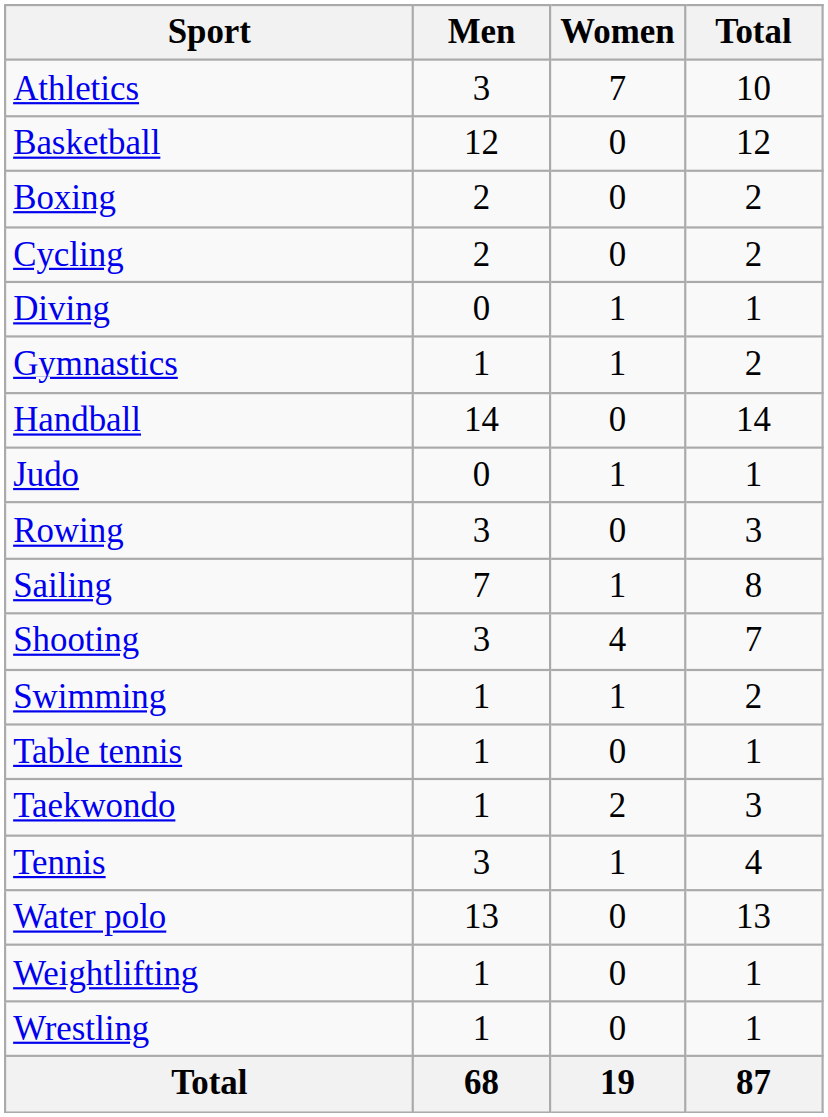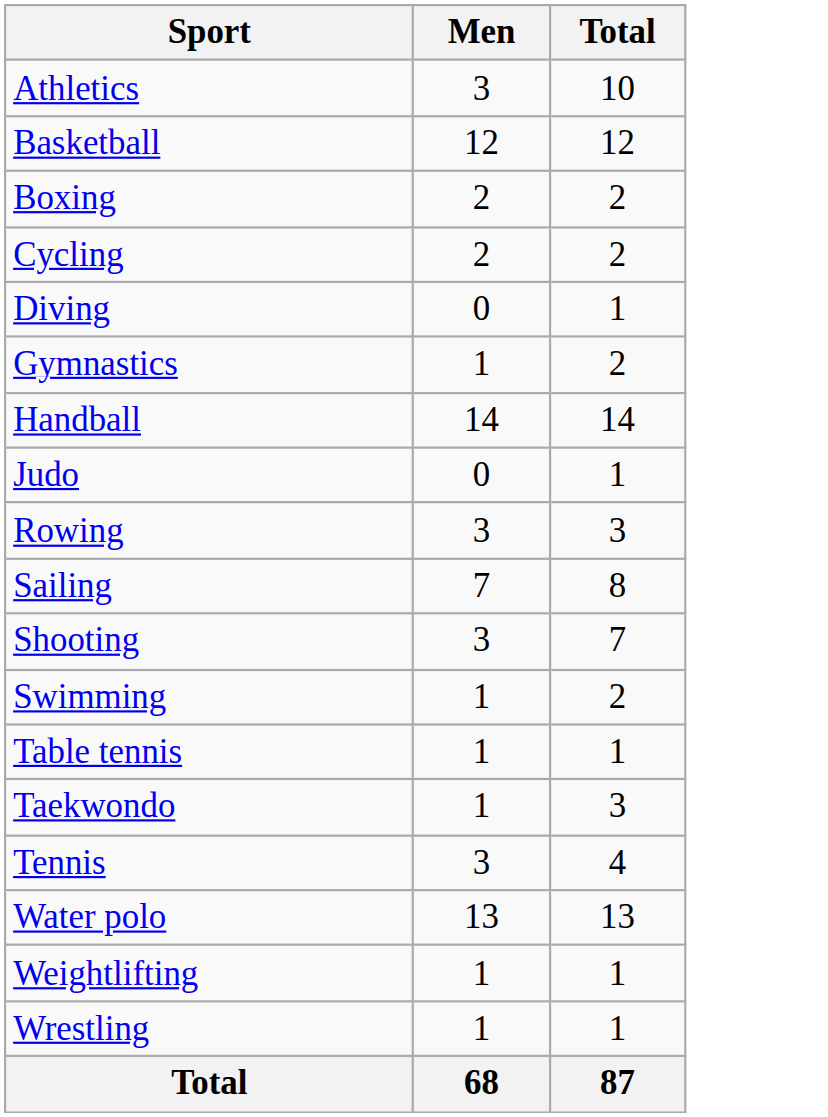- column: Women | 7 | 0 | 0 | 0 | 1 | 1 | 0 | 1 | 0 | 1 | 4 | 1 | 0 | 2 | 1 | 0 | 0 | 0 | 19
